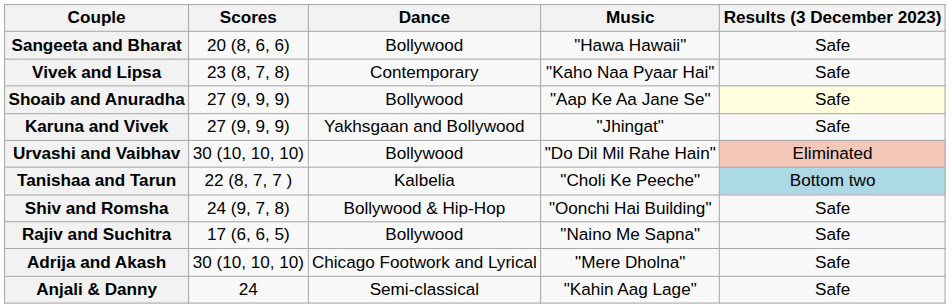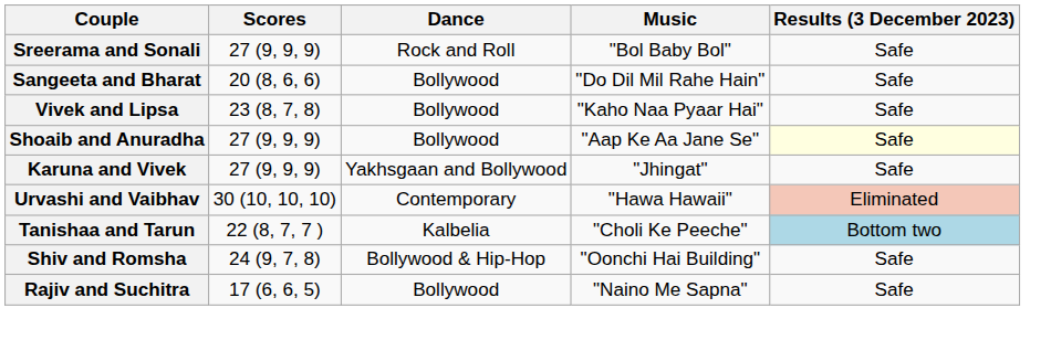+ row: Sreerama and Sonali | 27 (9, 9, 9) | Rock and Roll | "Bol Baby Bol" | Safe
Sangeeta and Bharat | Music: "Hawa Hawaii" -> "Do Dil Mil Rahe Hain"
Vivek and Lipsa | Dance: Contemporary -> Bollywood
Urvashi and Vaibhav | Dance: Bollywood -> Contemporary
Urvashi and Vaibhav | Music: "Do Dil Mil Rahe Hain" -> "Hawa Hawaii"
- row: Adrija and Akash | 30 (10, 10, 10) | Chicago Footwork and Lyrical | "Mere Dholna" | Safe
- row: Anjali & Danny | 24 | Semi-classical | "Kahin Aag Lage" | Safe
